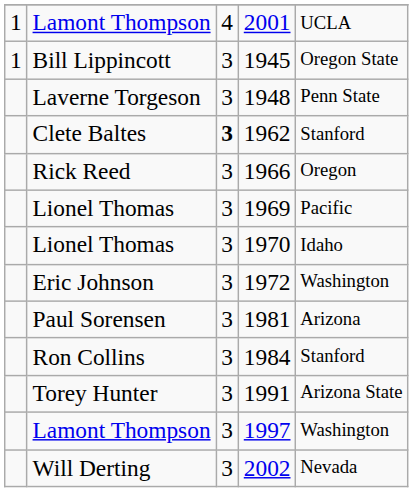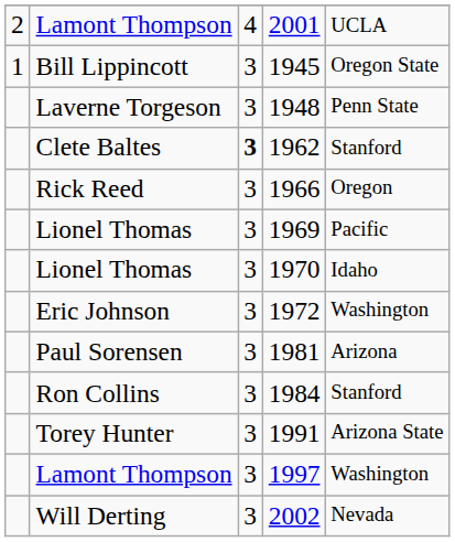2001 | column 1: 1 -> 2
